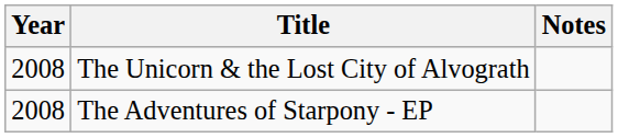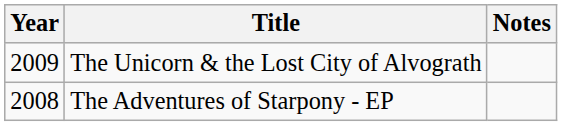The Unicorn & the Lost City of Alvograth | Year: 2008 -> 2009
